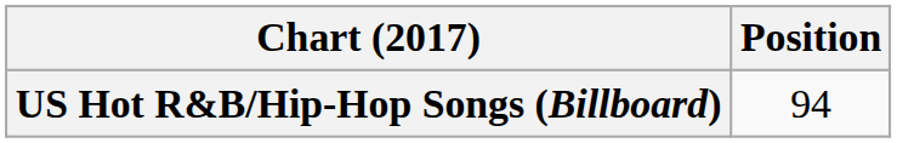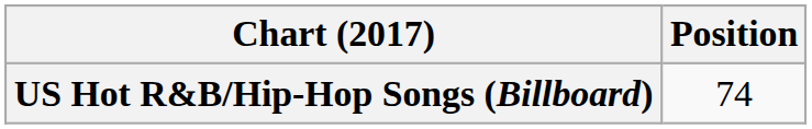US Hot R&B/Hip-Hop Songs (Billboard) | Position: 94 -> 74
